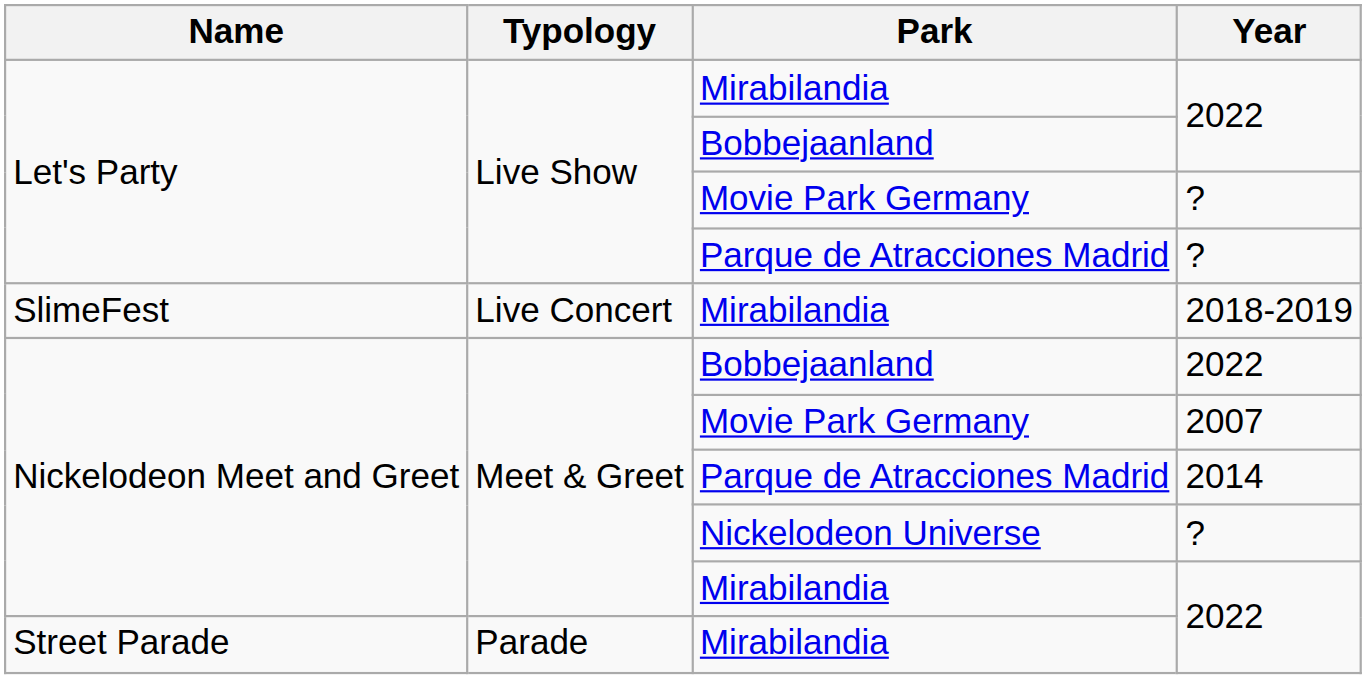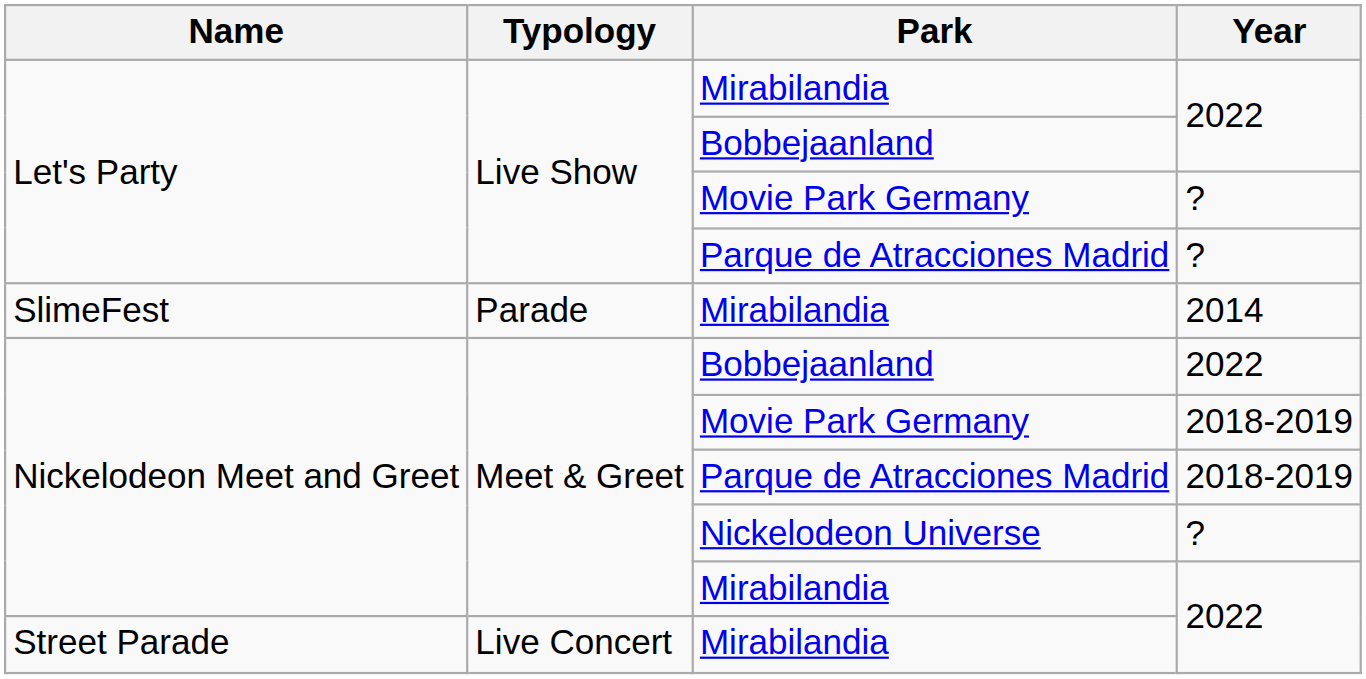SlimeFest / Mirabilandia | Typology: Live Concert -> Parade
SlimeFest / Mirabilandia | Year: 2018-2019 -> 2014
Nickelodeon Meet and Greet / Movie Park Germany | Year: 2007 -> 2018-2019
Nickelodeon Meet and Greet / Parque de Atracciones Madrid | Year: 2014 -> 2018-2019
Street Parade / Mirabilandia | Typology: Parade -> Live Concert
